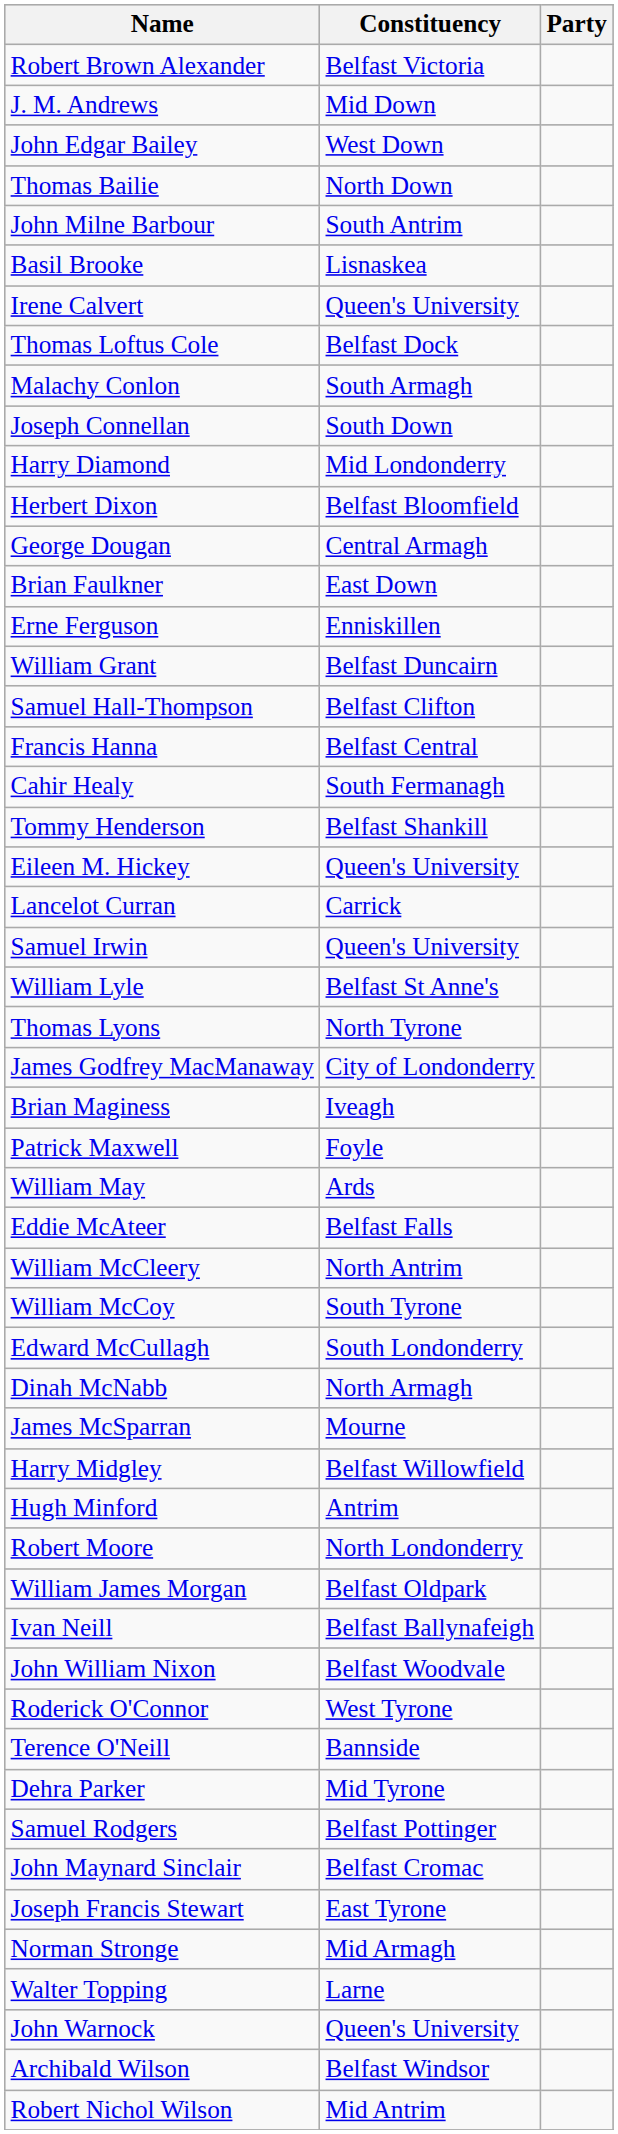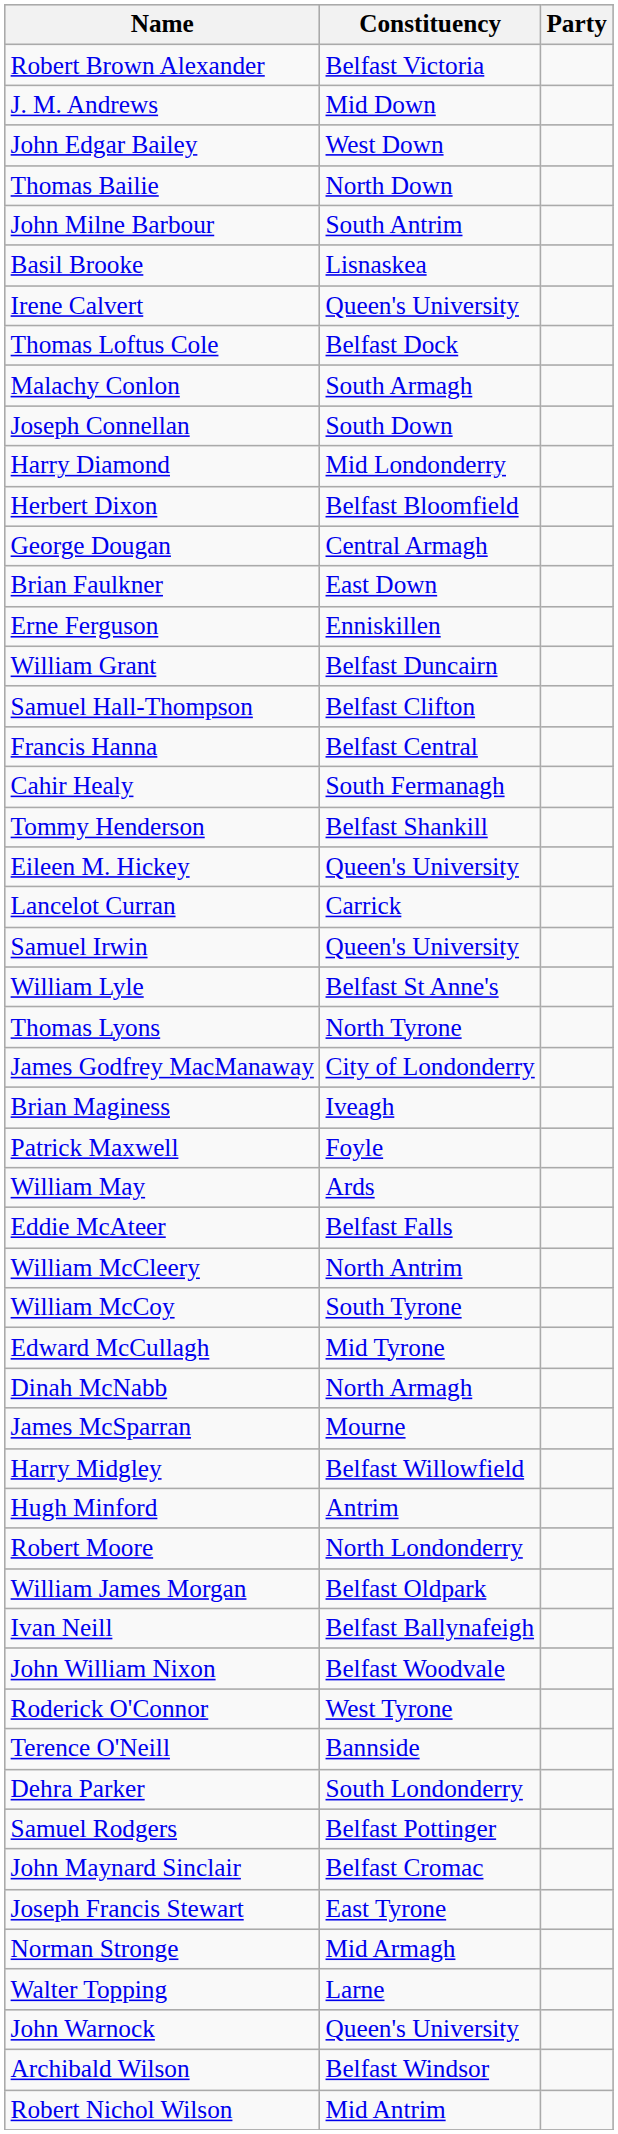Edward McCullagh | Constituency: South Londonderry -> Mid Tyrone
Dehra Parker | Constituency: Mid Tyrone -> South Londonderry
